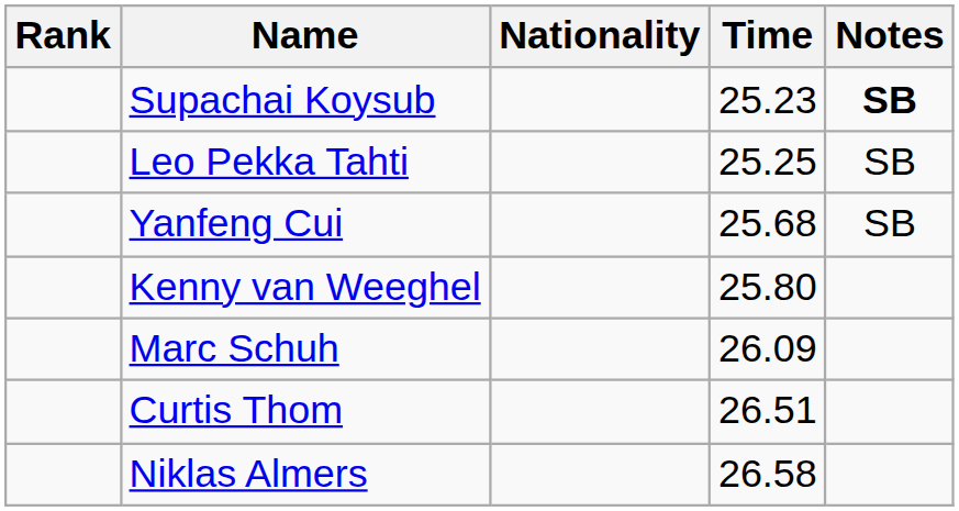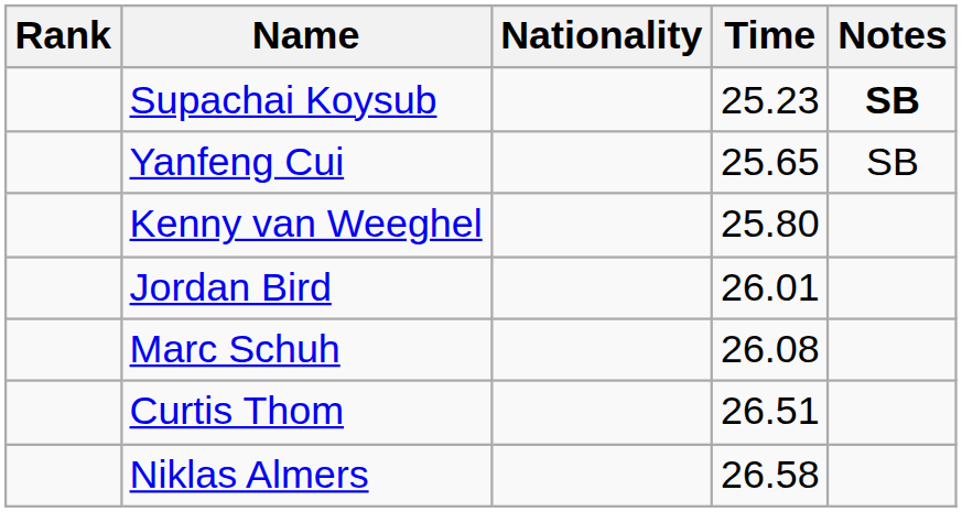- row: Leo Pekka Tahti | 25.25 | SB
Yanfeng Cui | Time: 25.68 -> 25.65
+ row: Jordan Bird | 26.01
Marc Schuh | Time: 26.09 -> 26.08
